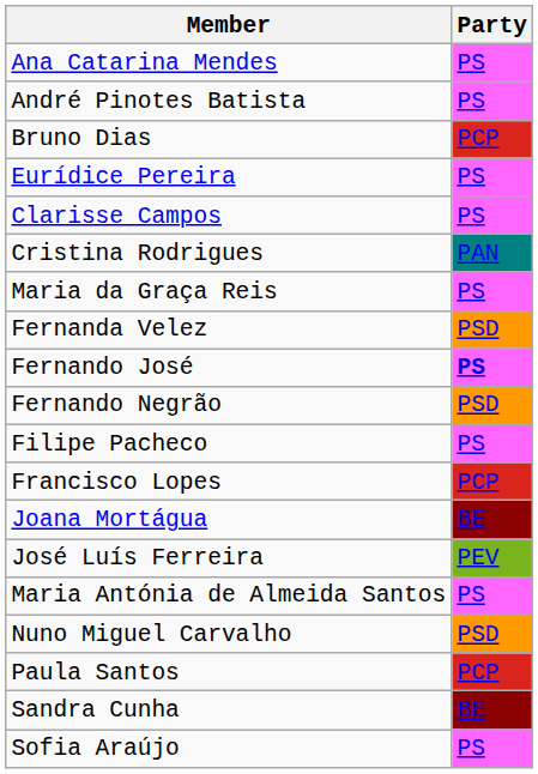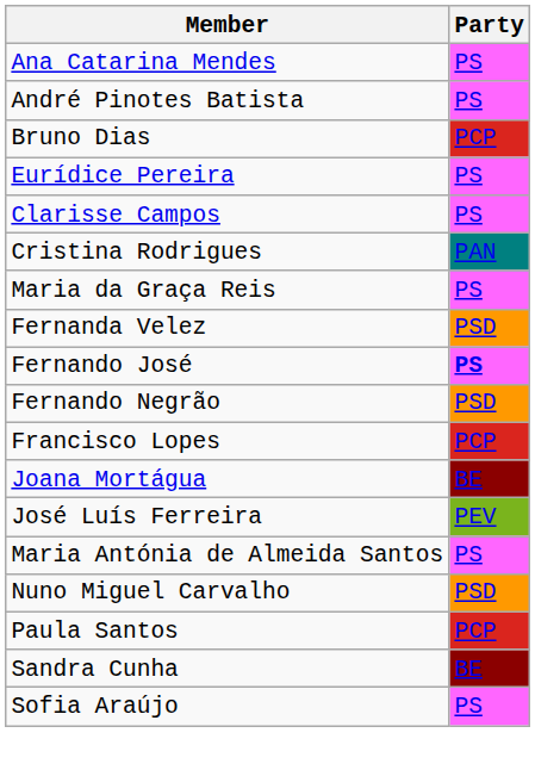- row: Filipe Pacheco | PS
